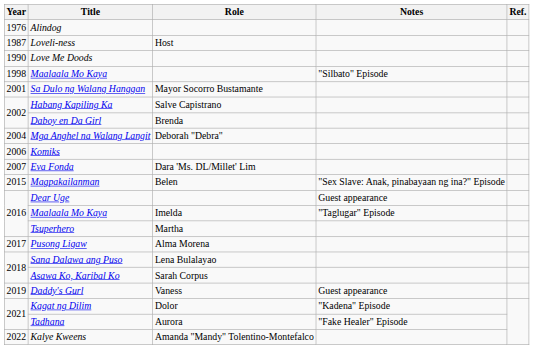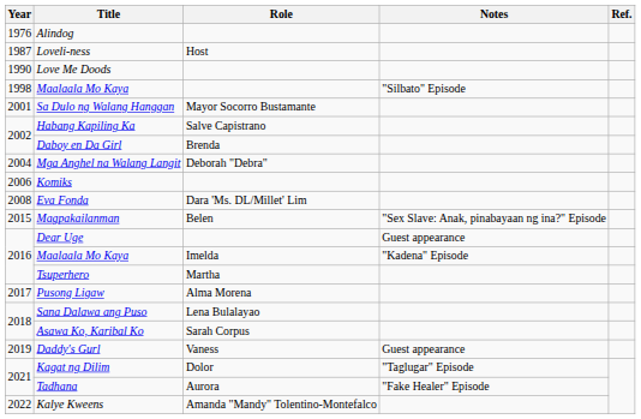Eva Fonda | Year: 2007 -> 2008
Maalaala Mo Kaya / Imelda | Notes: "Taglugar" Episode -> "Kadena" Episode
Kagat ng Dilim | Notes: "Kadena" Episode -> "Taglugar" Episode
